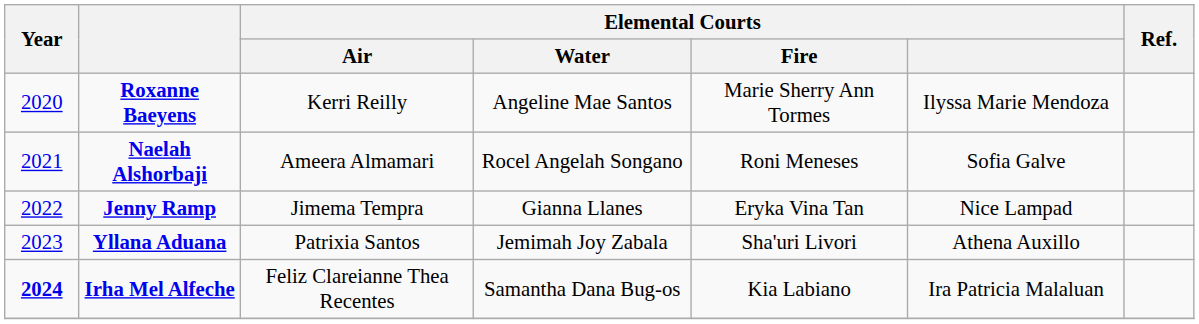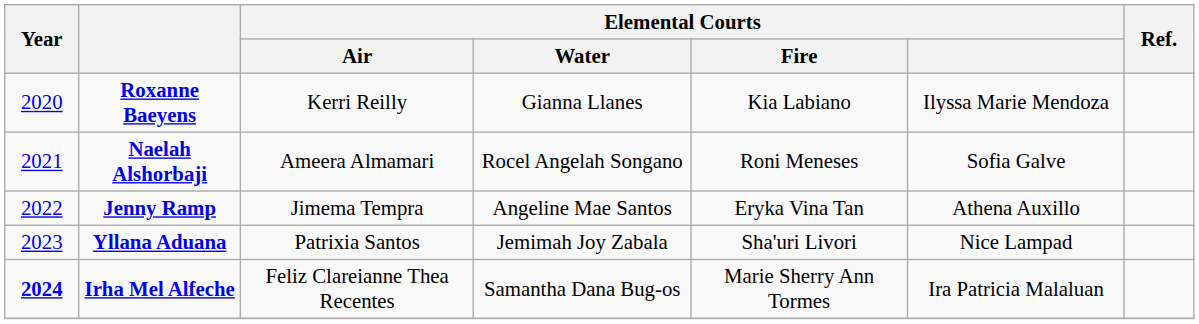Roxanne Baeyens | Elemental Courts / Water: Angeline Mae Santos -> Gianna Llanes
Roxanne Baeyens | Elemental Courts / Fire: Marie Sherry Ann Tormes -> Kia Labiano
Jenny Ramp | Elemental Courts / Water: Gianna Llanes -> Angeline Mae Santos
Jenny Ramp | Elemental Courts: Nice Lampad -> Athena Auxillo
Yllana Aduana | Elemental Courts: Athena Auxillo -> Nice Lampad
Irha Mel Alfeche | Elemental Courts / Fire: Kia Labiano -> Marie Sherry Ann Tormes
